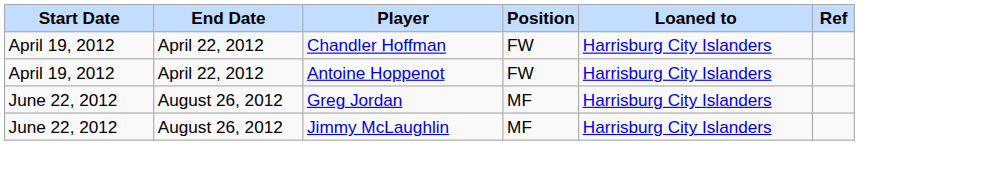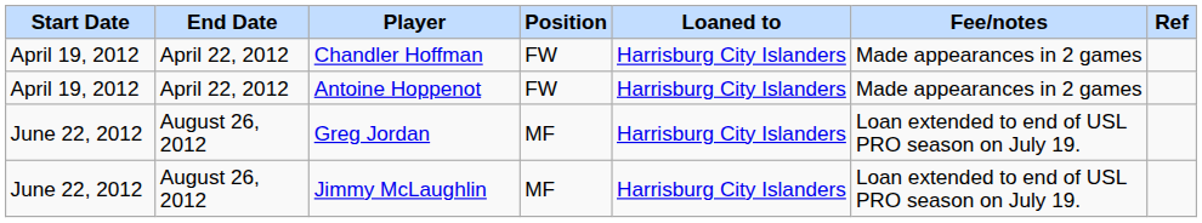+ column: Fee/notes | Made appearances in 2 games | Made appearances in 2 games | Loan extended to end of USL PRO season on July 19. | Loan extended to end of USL PRO season on July 19.
